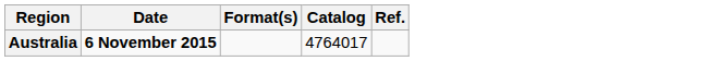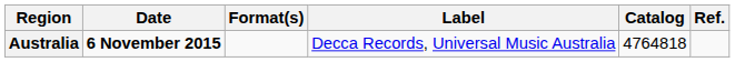+ column: Label | Decca Records, Universal Music Australia
Australia | Catalog: 4764017 -> 4764818
